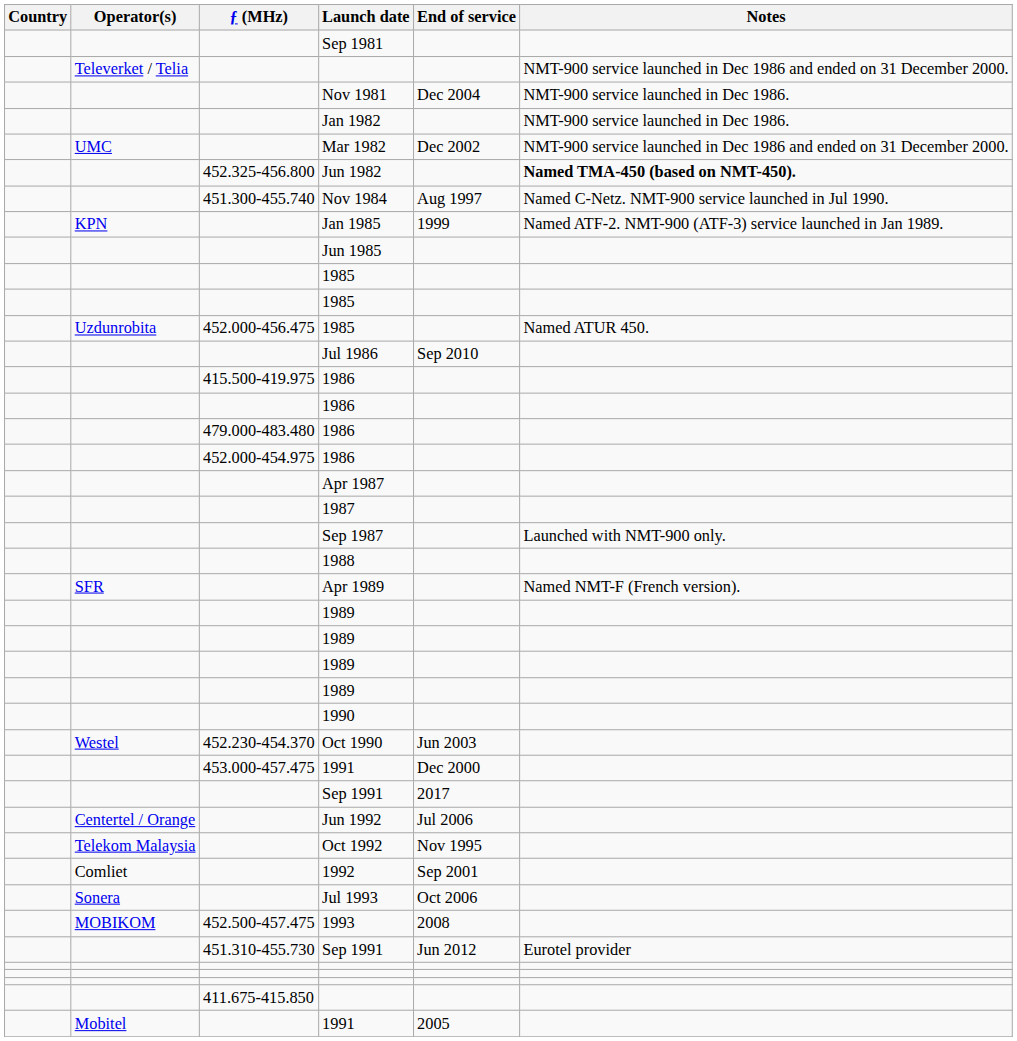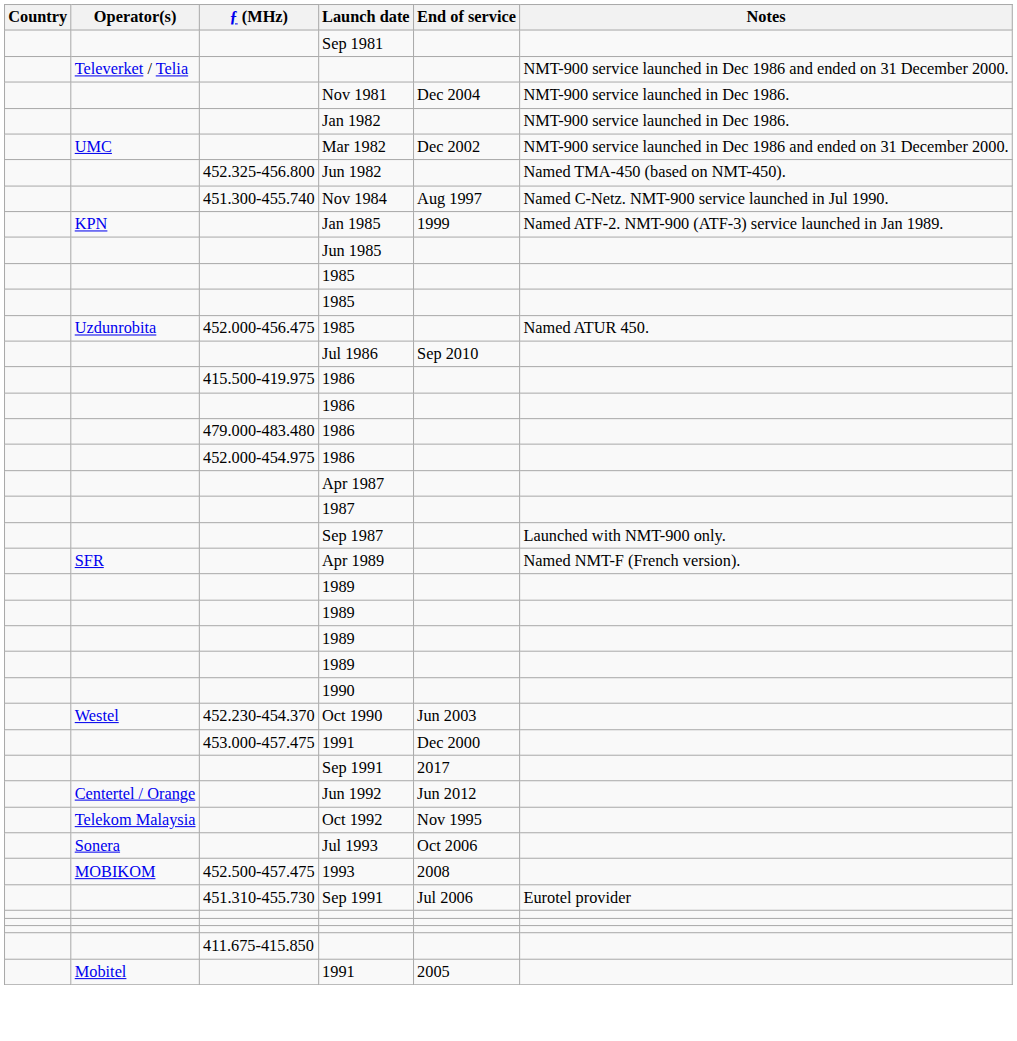Jun 1982 | Notes: bold -> normal
- row: 1988
Jun 1992 | End of service: Jul 2006 -> Jun 2012
- row: Comliet | 1992 | Sep 2001
451.310-455.730 / Sep 1991 | End of service: Jun 2012 -> Jul 2006
